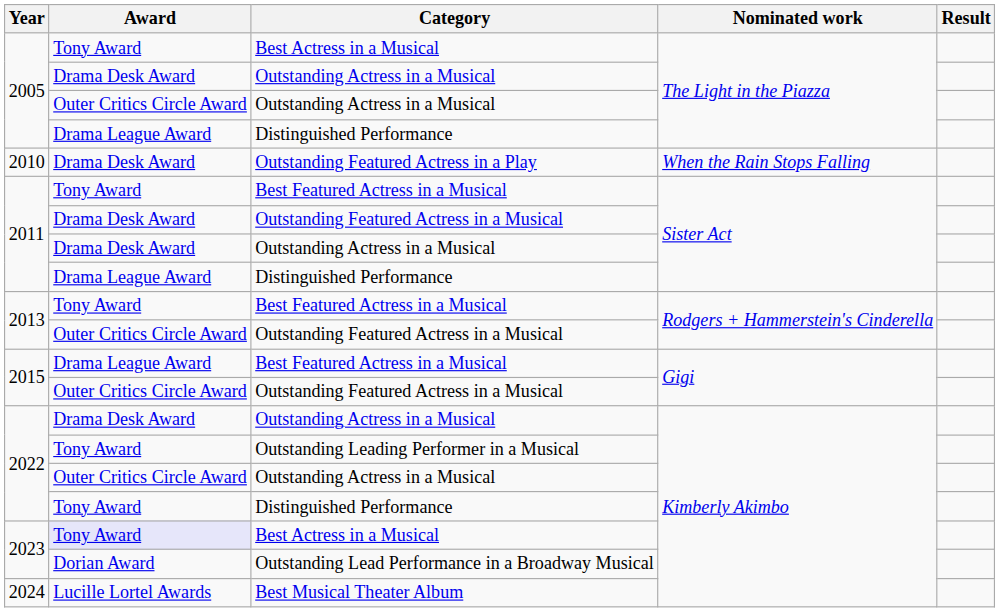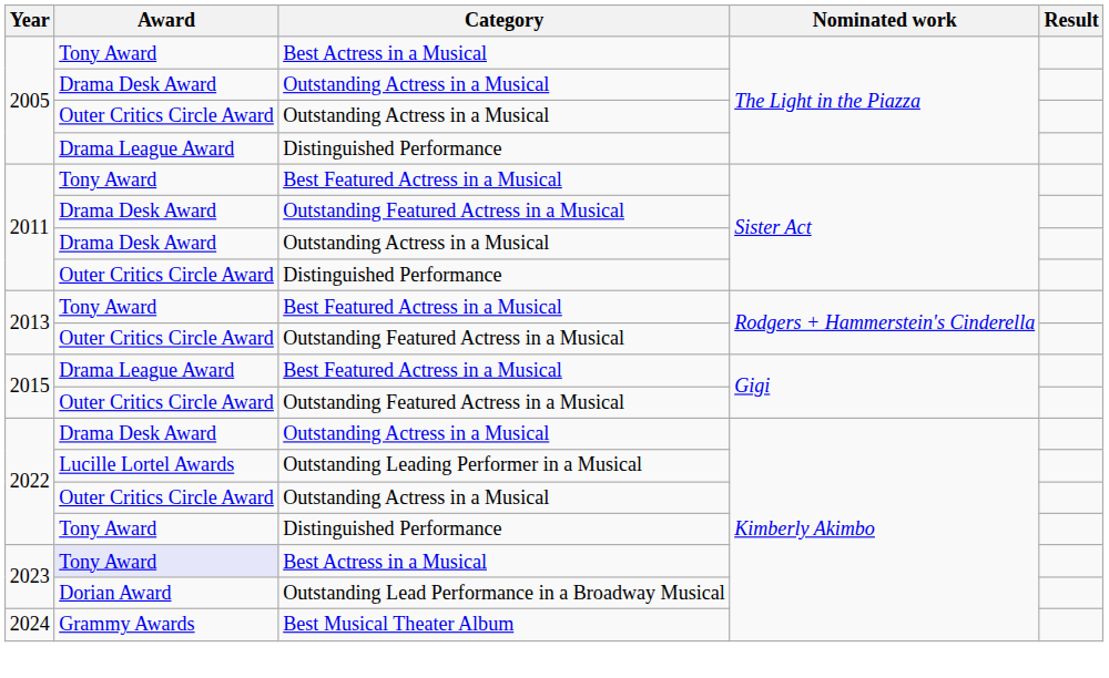- row: 2010 | Drama Desk Award | Outstanding Featured Actress in a Play | When the Rain Stops Falling
2011 / Distinguished Performance | Award: Drama League Award -> Outer Critics Circle Award
Outstanding Leading Performer in a Musical | Award: Tony Award -> Lucille Lortel Awards
Best Musical Theater Album | Award: Lucille Lortel Awards -> Grammy Awards
